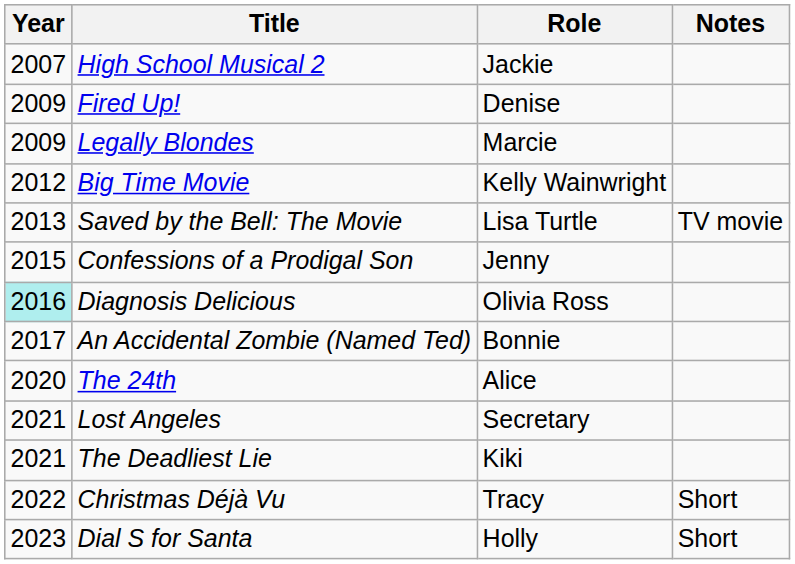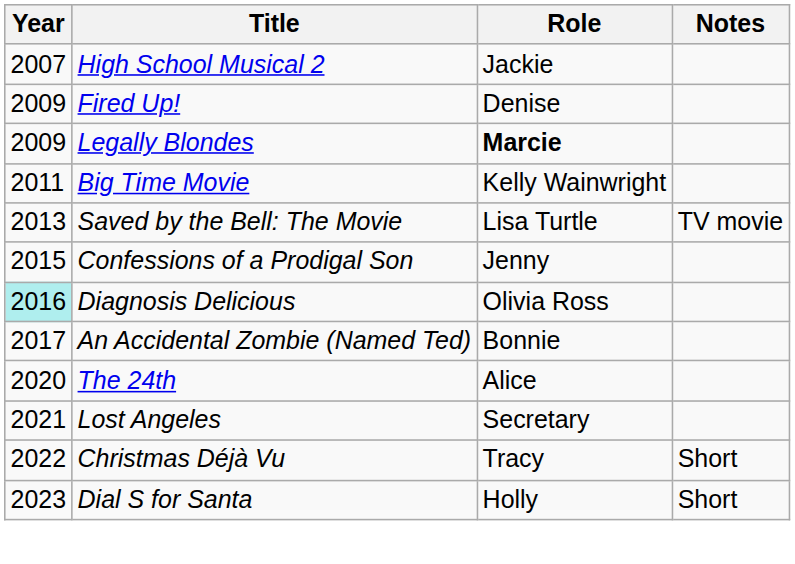Legally Blondes | Role: normal -> bold
Big Time Movie | Year: 2012 -> 2011
- row: 2021 | The Deadliest Lie | Kiki
